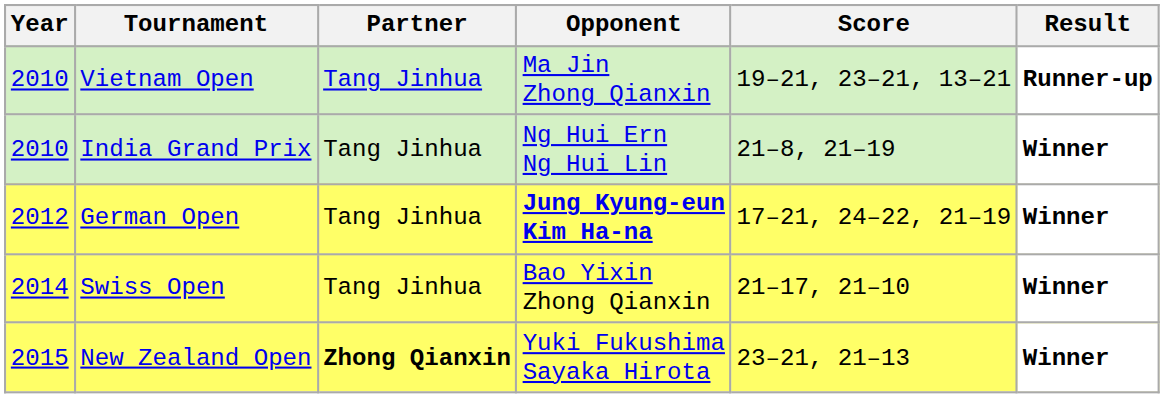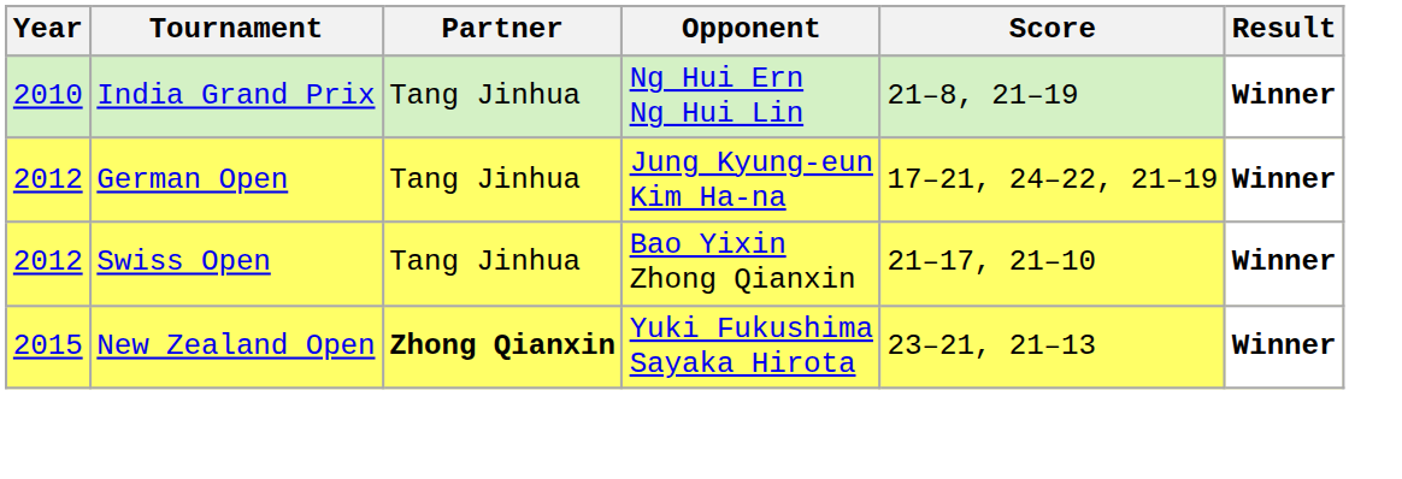- row: 2010 | Vietnam Open | Tang Jinhua | Ma Jin Zhong Qianxin | 19–21, 23–21, 13–21 | Runner-up
German Open | Opponent: bold -> normal
Swiss Open | Year: 2014 -> 2012
